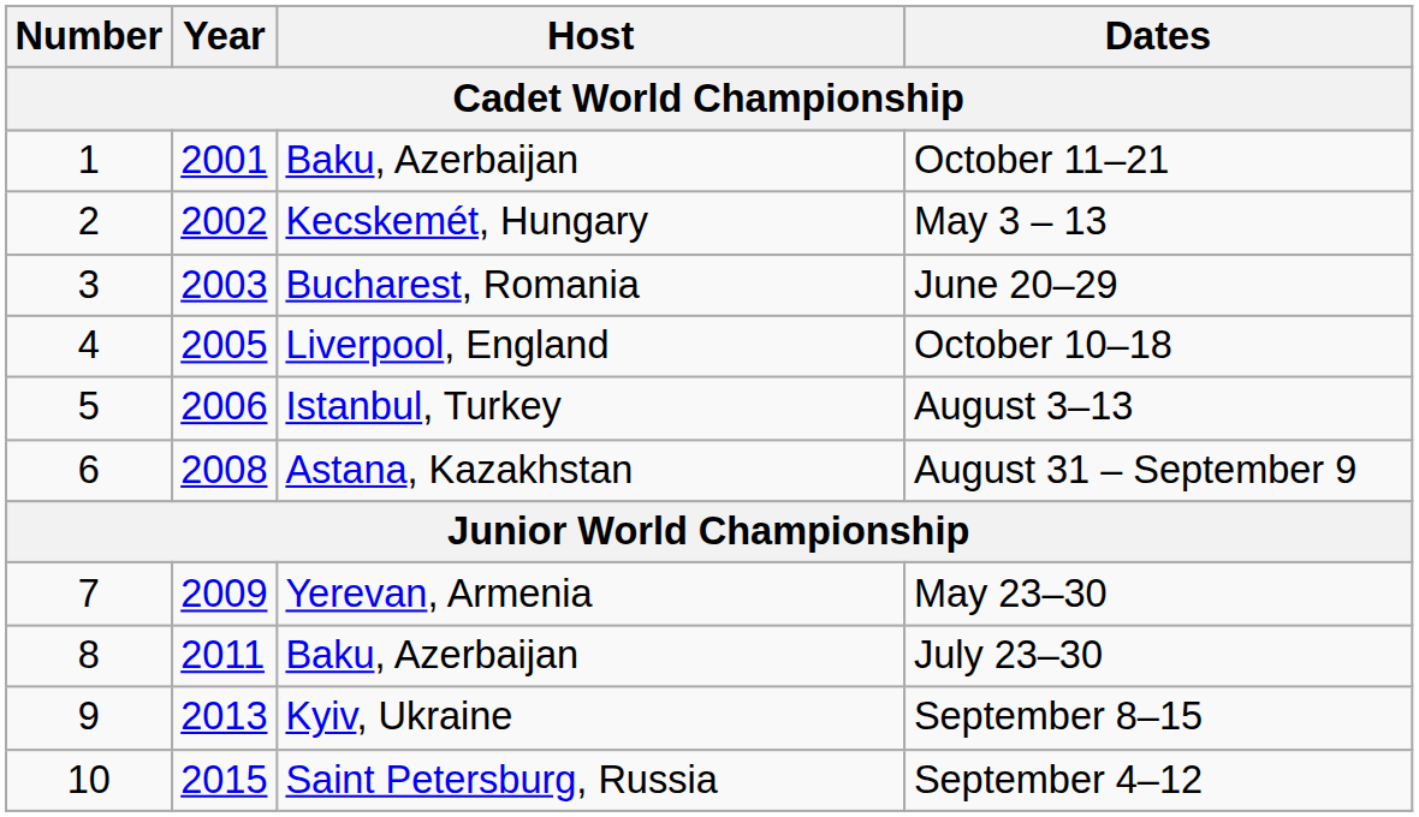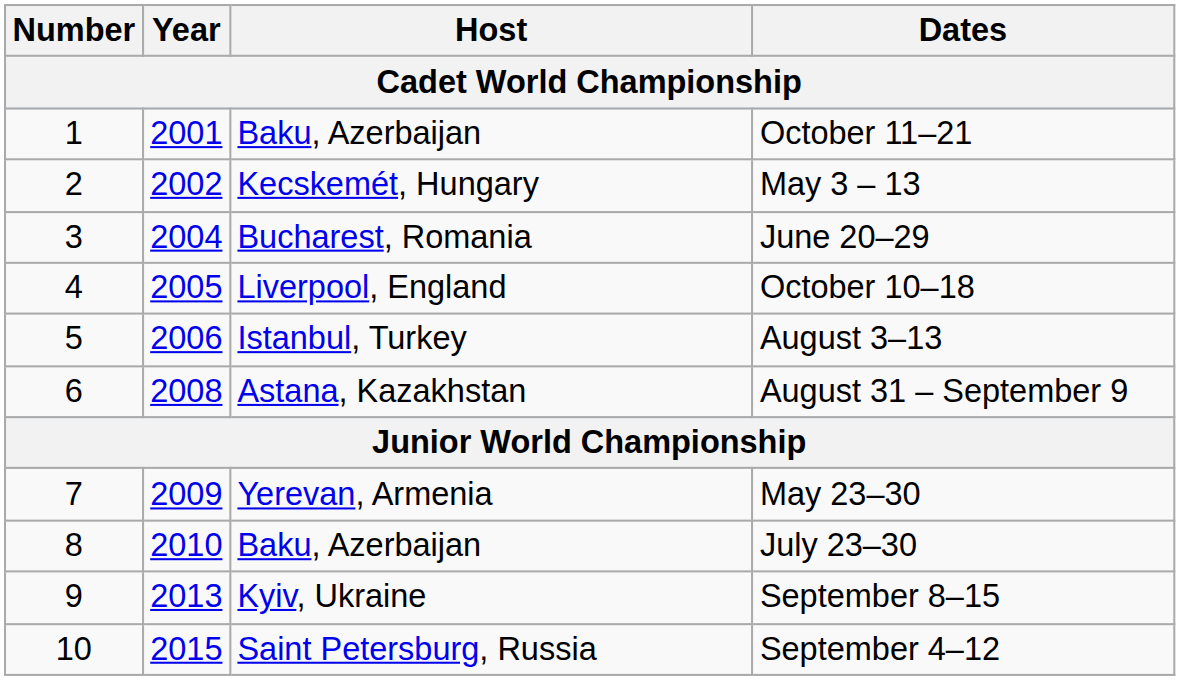June 20–29 | Year: 2003 -> 2004
July 23–30 | Year: 2011 -> 2010
